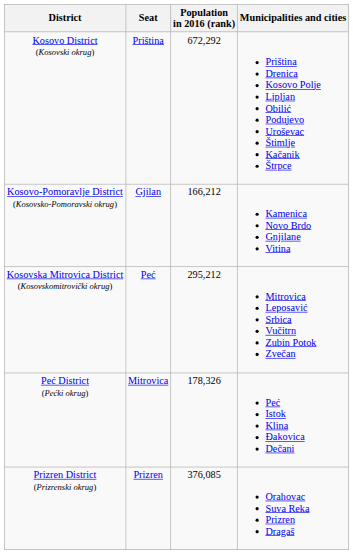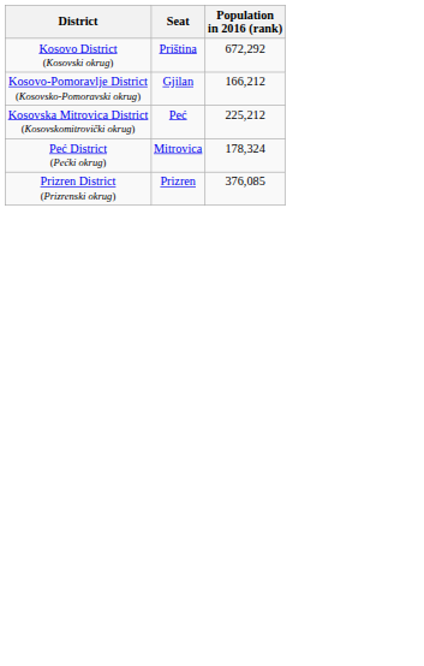- column: Municipalities and cities | Priština Drenica Kosovo Polje Lipljan Obilić Podujevo Uroševac Štimlje Kačanik Štrpce | Kamenica Novo Brdo Gnjilane Vitina | Mitrovica Leposavić Srbica Vučitrn Zubin Potok Zvečan | Peć Istok Klina Đakovica Dečani | Orahovac Suva Reka Prizren Dragaš
Kosovska Mitrovica District (Kosovskomitrovički okrug) | Population in 2016 (rank): 295,212 -> 225,212
Peć District (Pećki okrug) | Population in 2016 (rank): 178,326 -> 178,324
